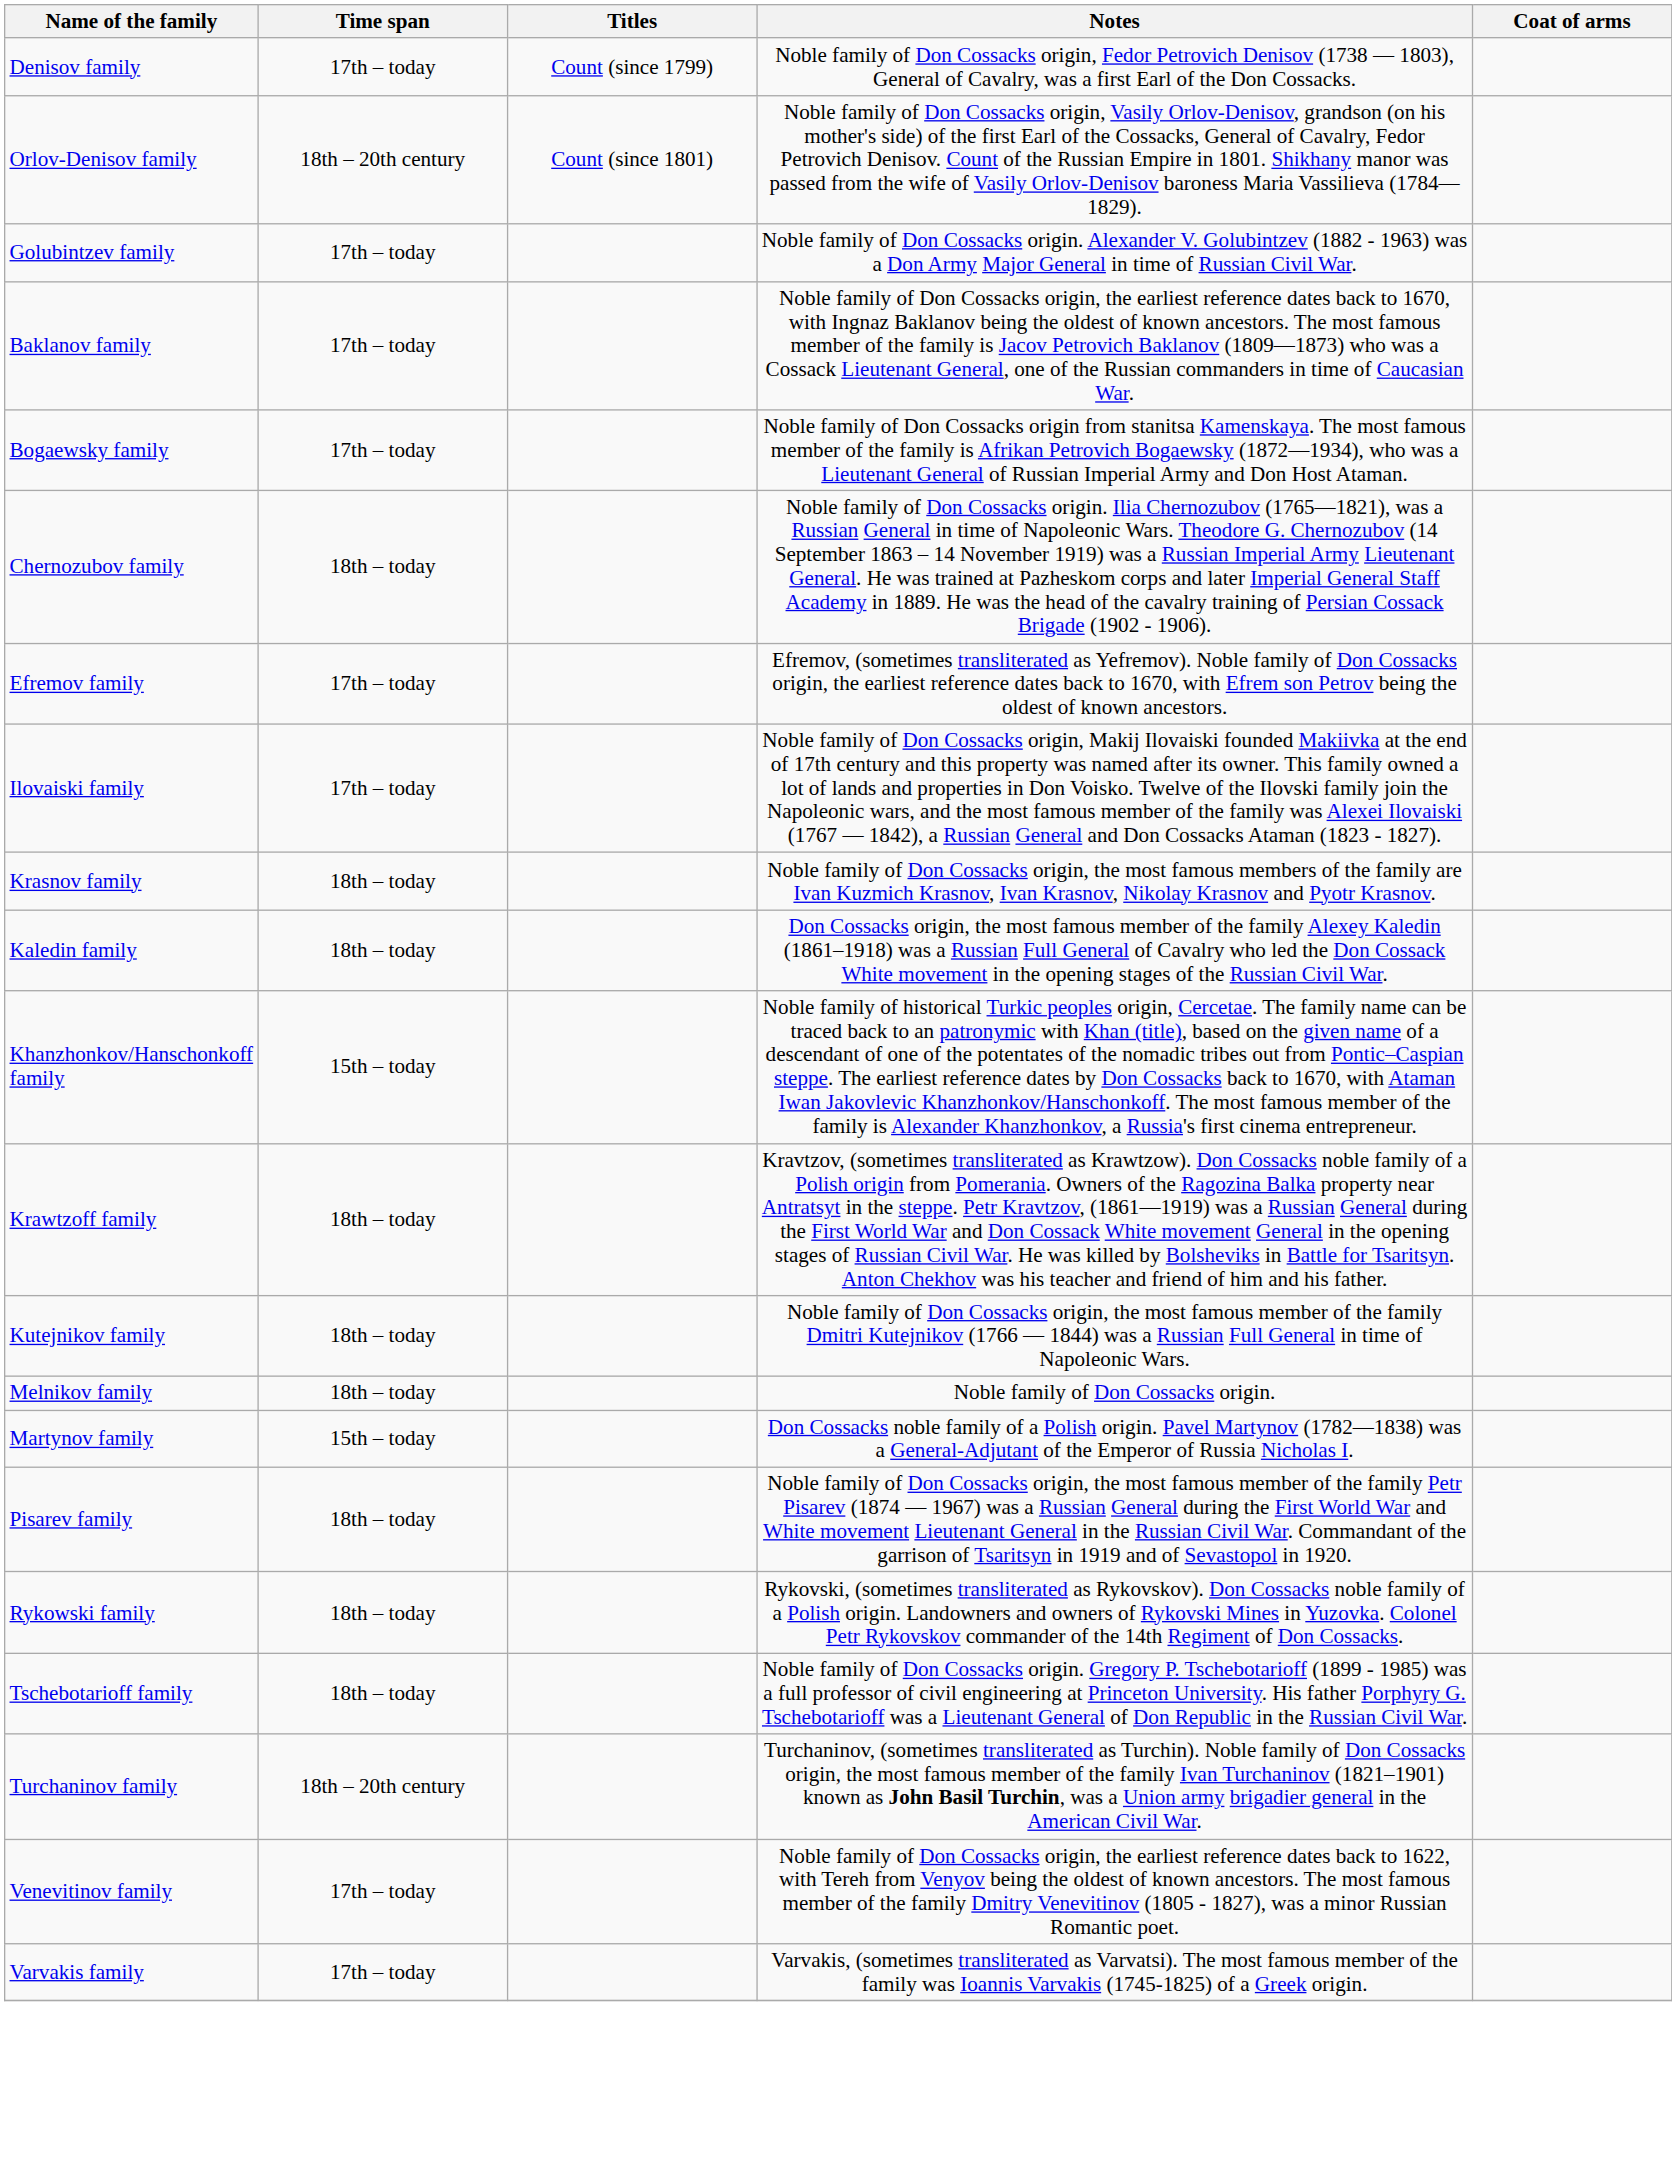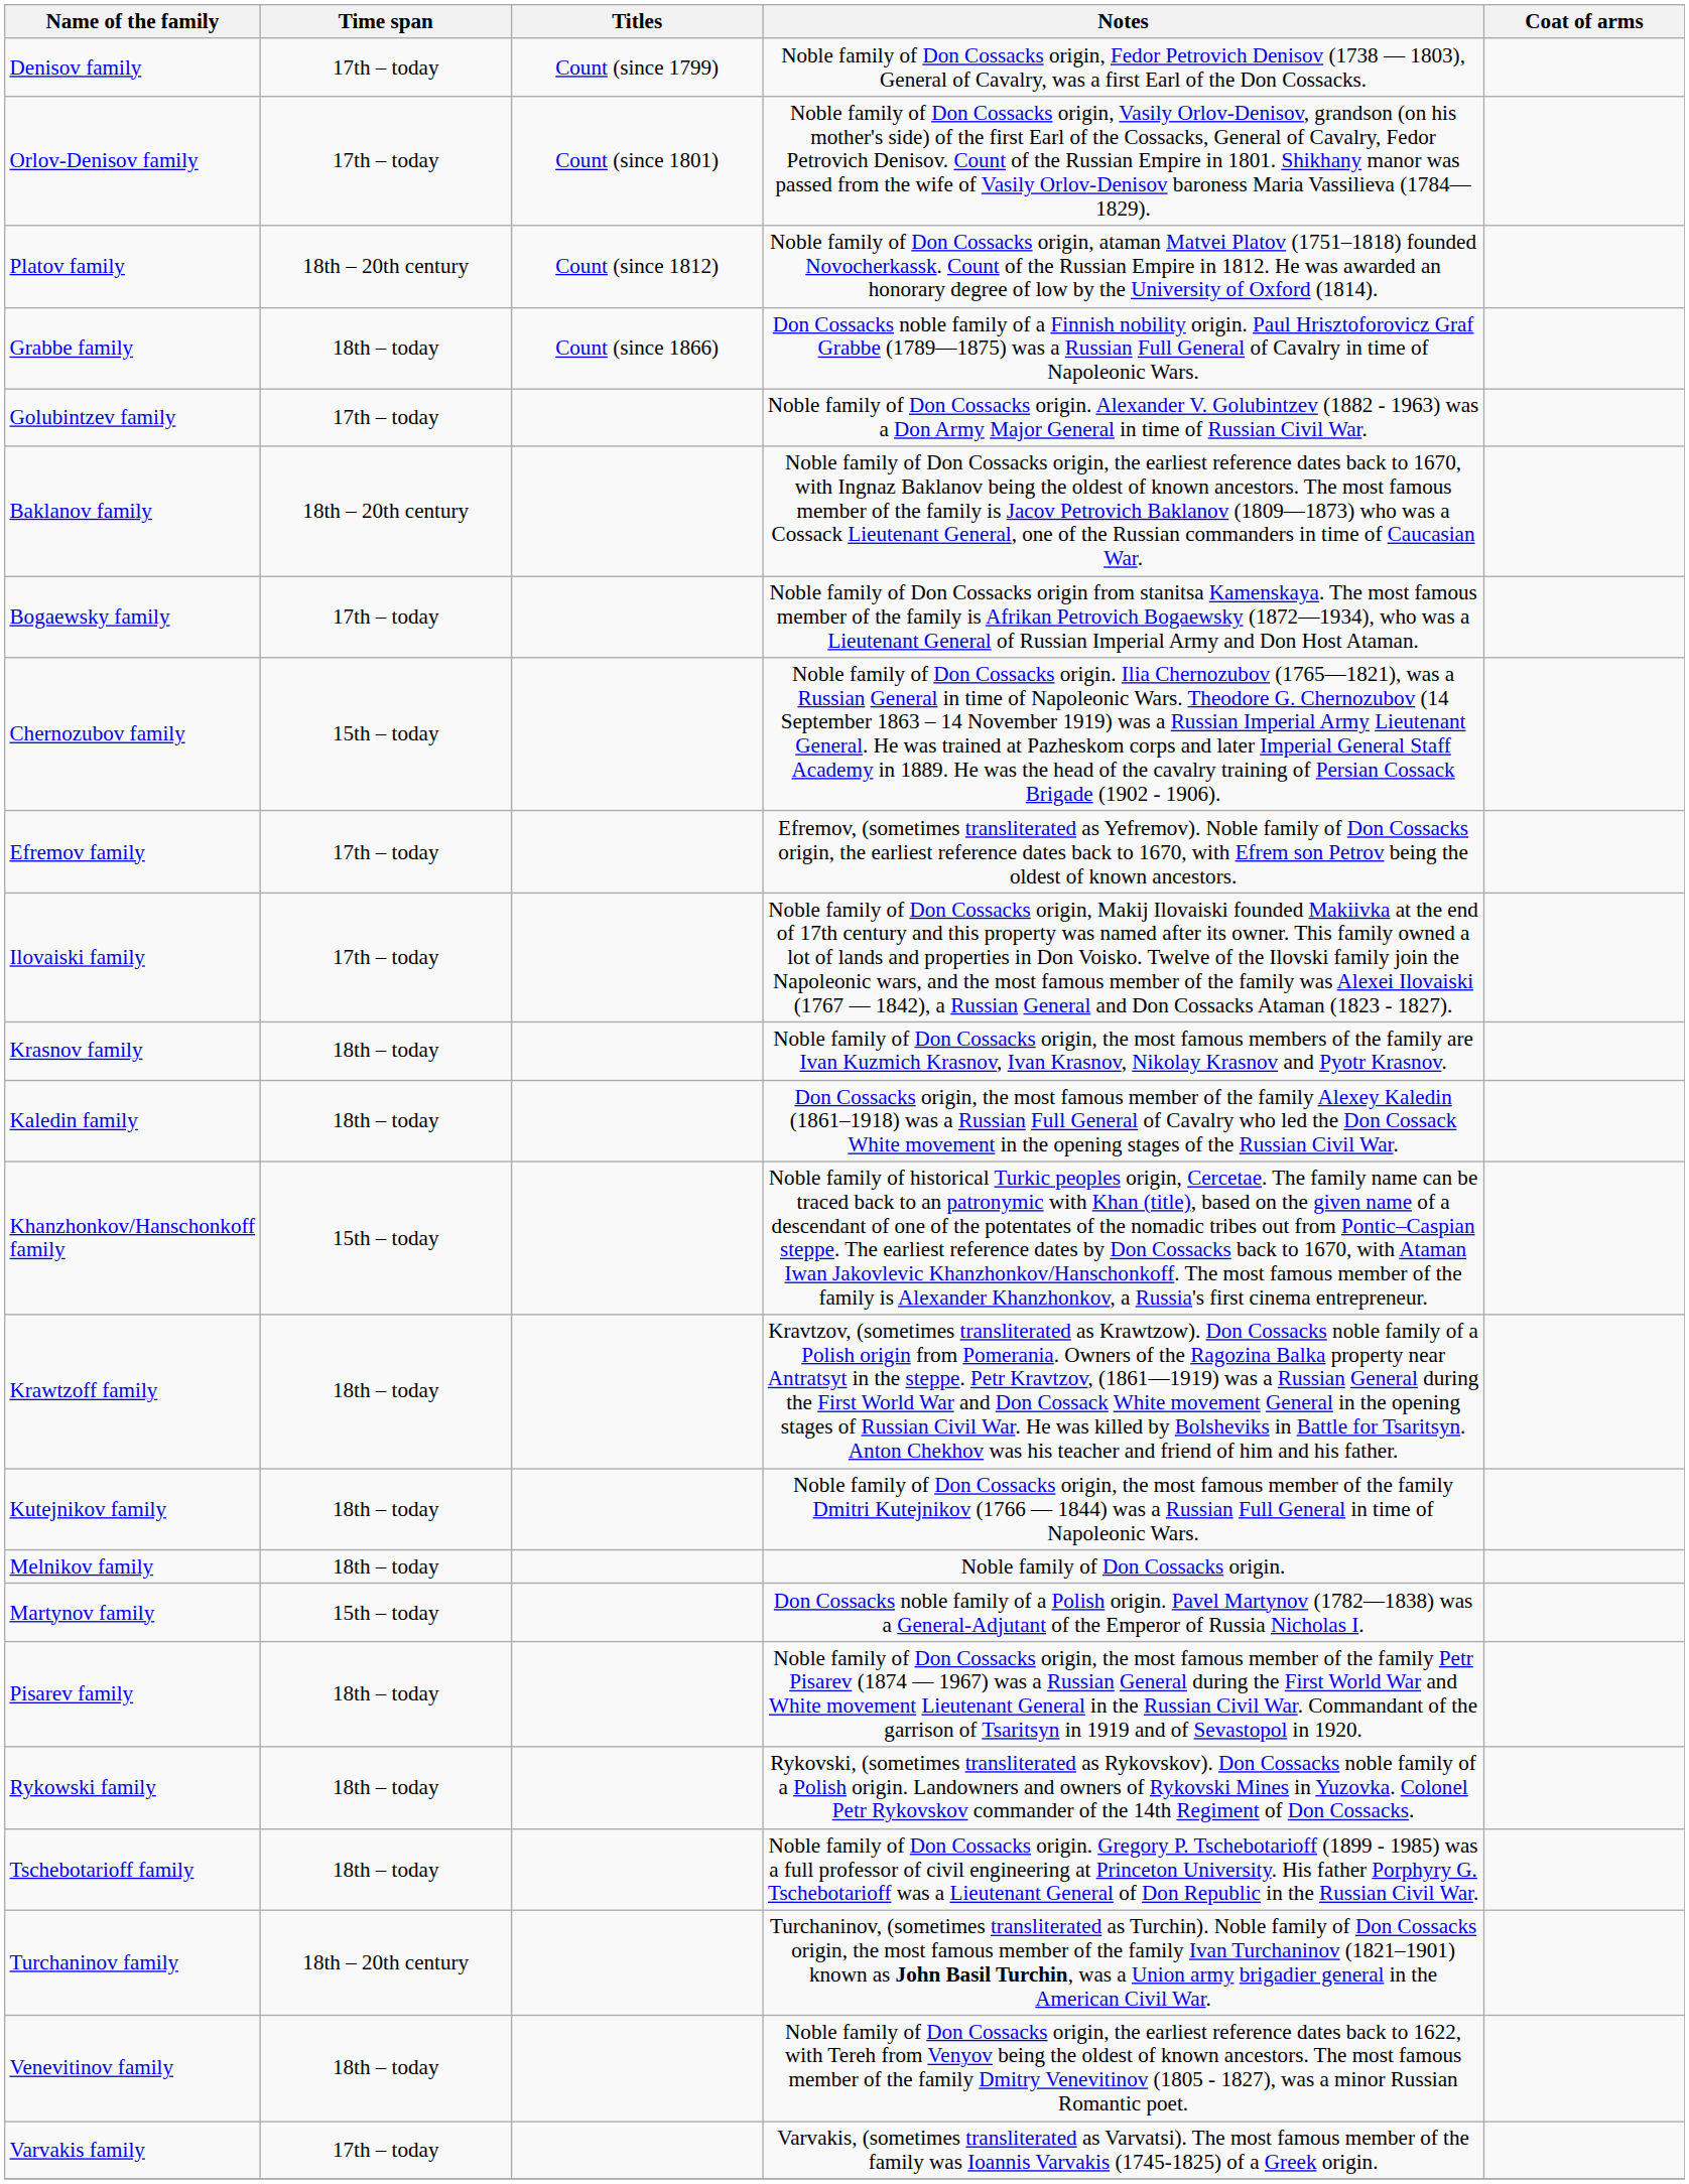Orlov-Denisov family | Time span: 18th – 20th century -> 17th – today
+ row: Platov family | 18th – 20th century | Count (since 1812) | Noble family of Don Cossacks origin, ataman Matvei Platov (1751–1818) founded Novocherkassk. Count of the Russian Empire in 1812. He was awarded an honorary degree of low by the University of Oxford (1814).
+ row: Grabbe family | 18th – today | Count (since 1866) | Don Cossacks noble family of a Finnish nobility origin. Paul Hrisztoforovicz Graf Grabbe (1789—1875) was a Russian Full General of Cavalry in time of Napoleonic Wars.
Baklanov family | Time span: 17th – today -> 18th – 20th century
Chernozubov family | Time span: 18th – today -> 15th – today
Venevitinov family | Time span: 17th – today -> 18th – today
